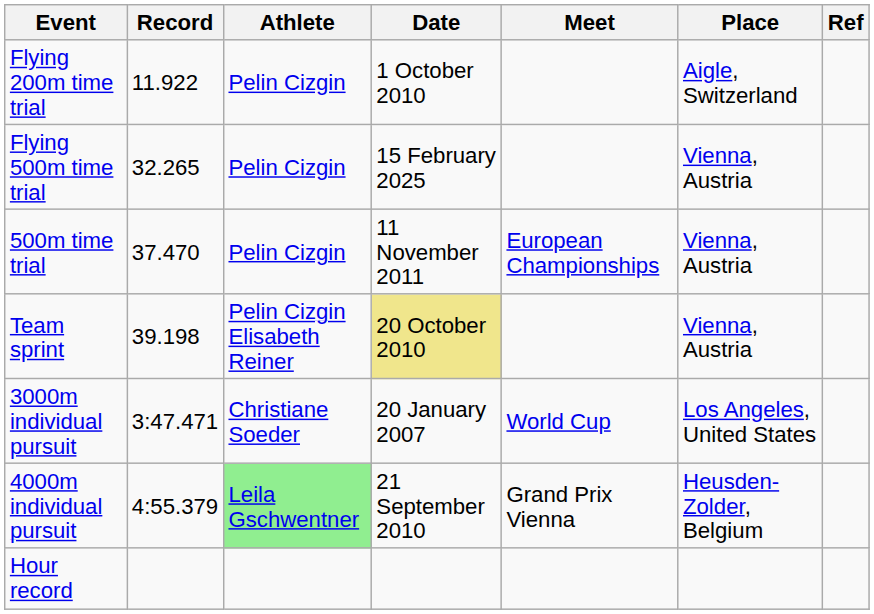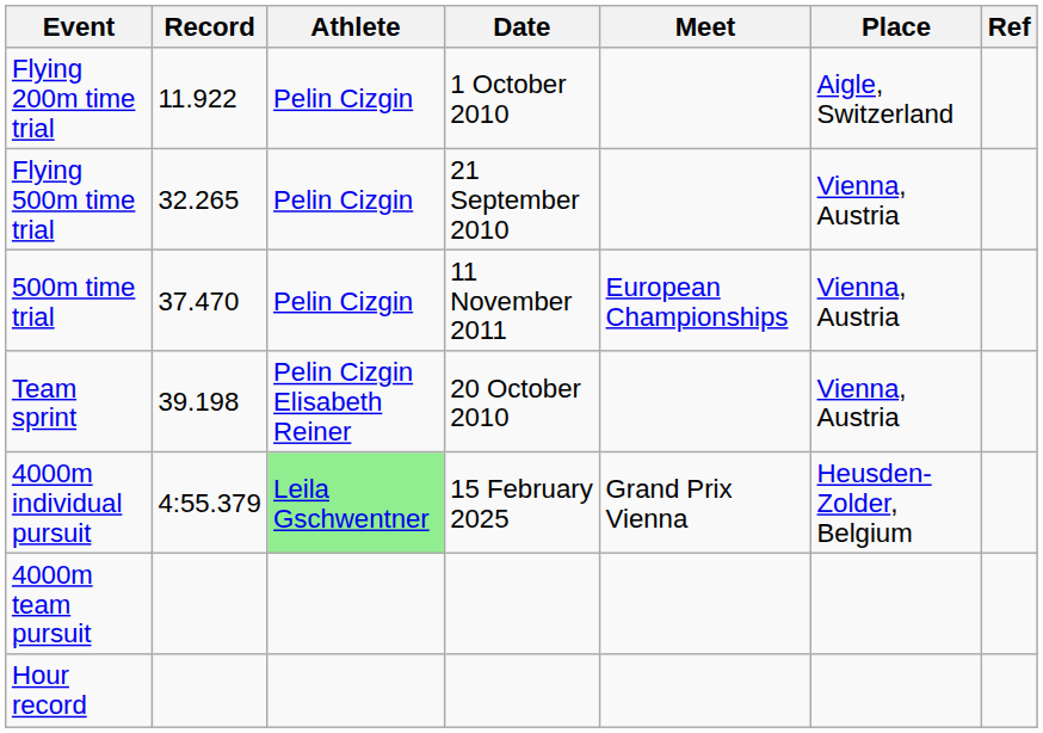Flying 500m time trial | Date: 15 February 2025 -> 21 September 2010
Team sprint | Date: khaki background -> no background
- row: 3000m individual pursuit | 3:47.471 | Christiane Soeder | 20 January 2007 | World Cup | Los Angeles, United States
4000m individual pursuit | Date: 21 September 2010 -> 15 February 2025
+ row: 4000m team pursuit
